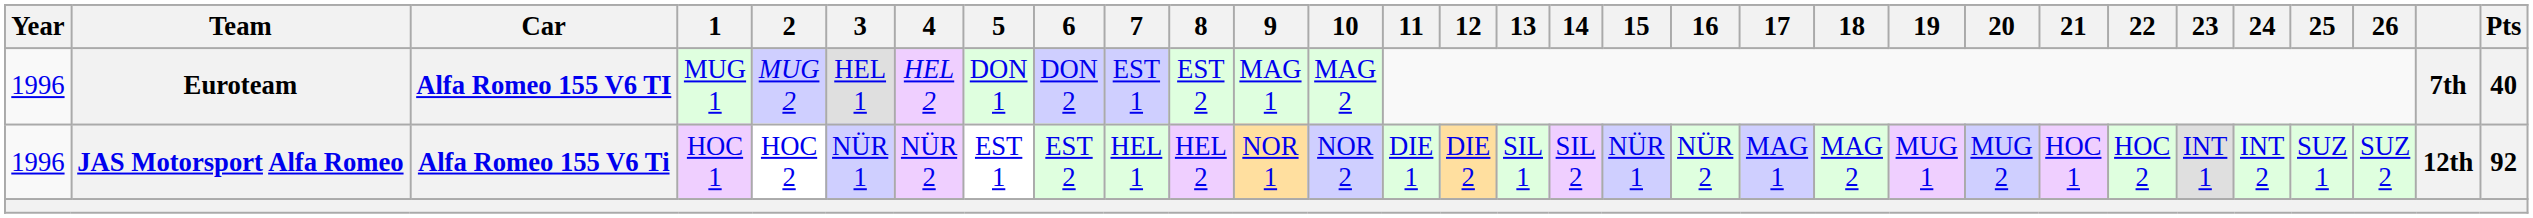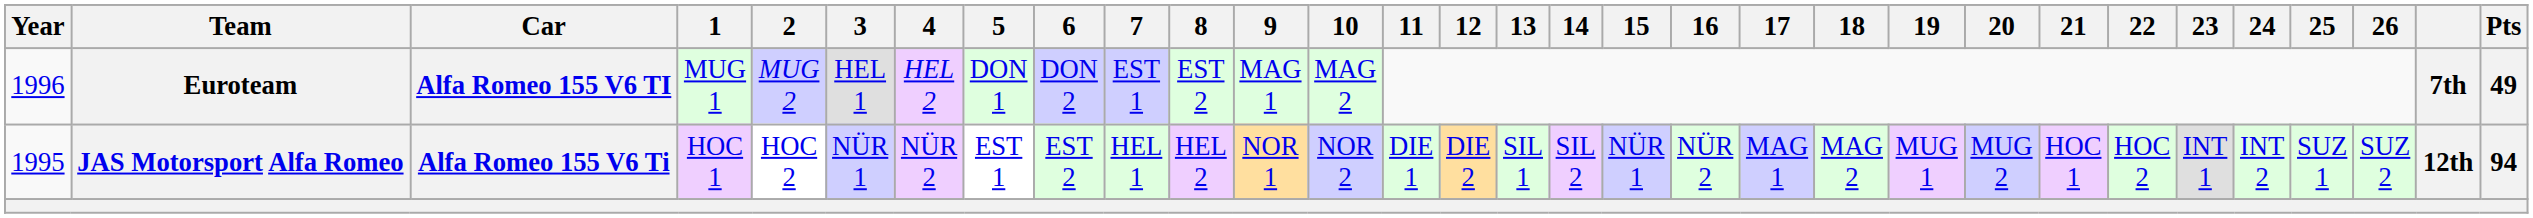Euroteam | Pts: 40 -> 49
JAS Motorsport Alfa Romeo | Year: 1996 -> 1995
JAS Motorsport Alfa Romeo | Pts: 92 -> 94
